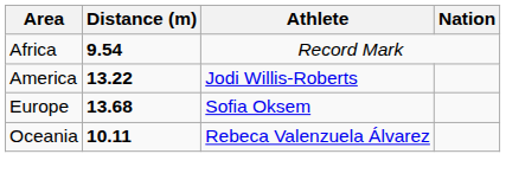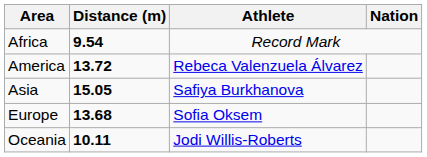America | Distance (m): 13.22 -> 13.72
America | Athlete: Jodi Willis-Roberts -> Rebeca Valenzuela Álvarez
+ row: Asia | 15.05 | Safiya Burkhanova
Oceania | Athlete: Rebeca Valenzuela Álvarez -> Jodi Willis-Roberts
